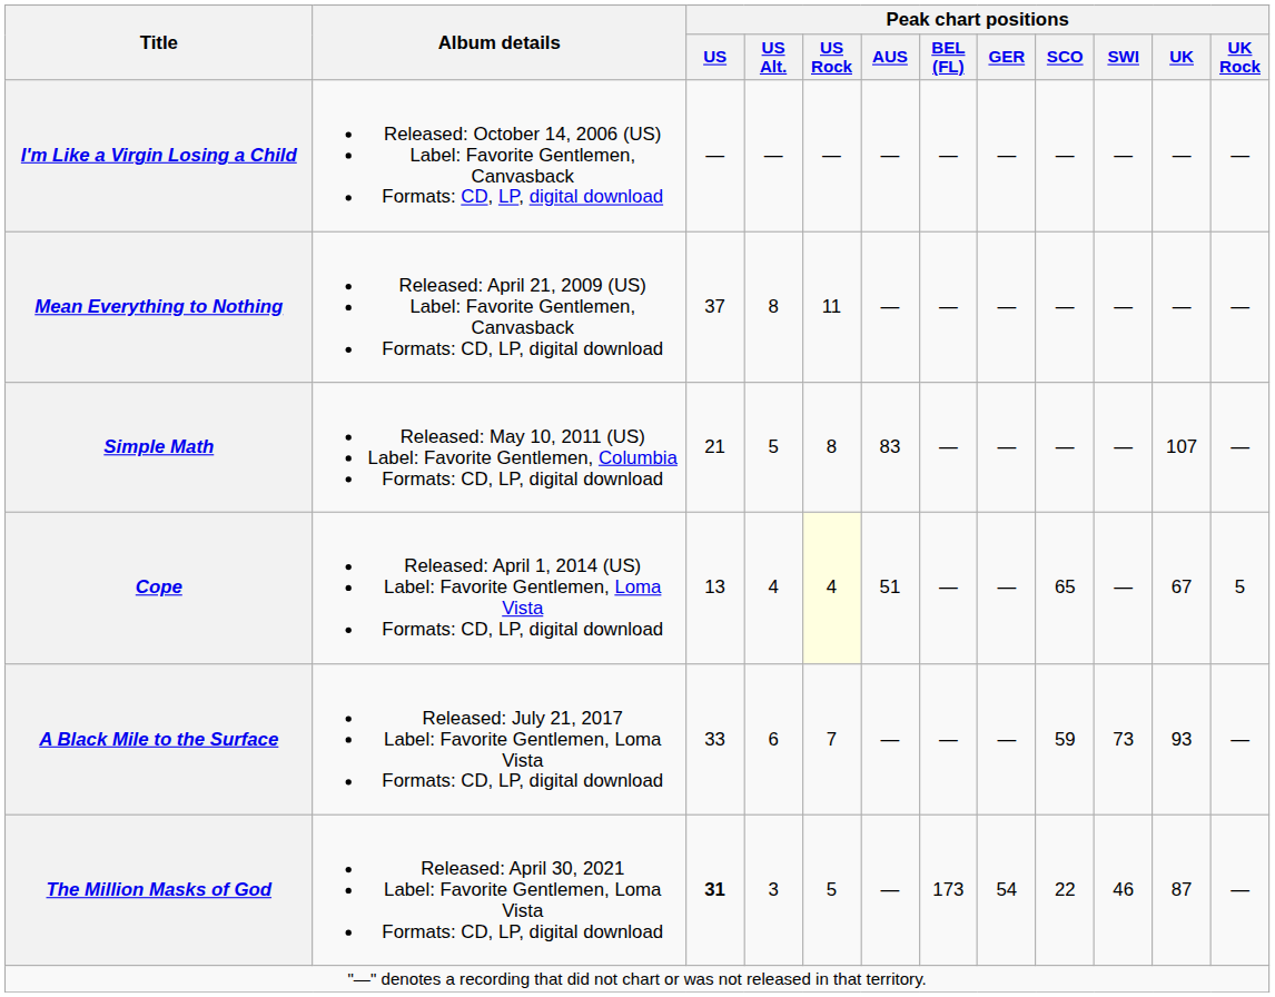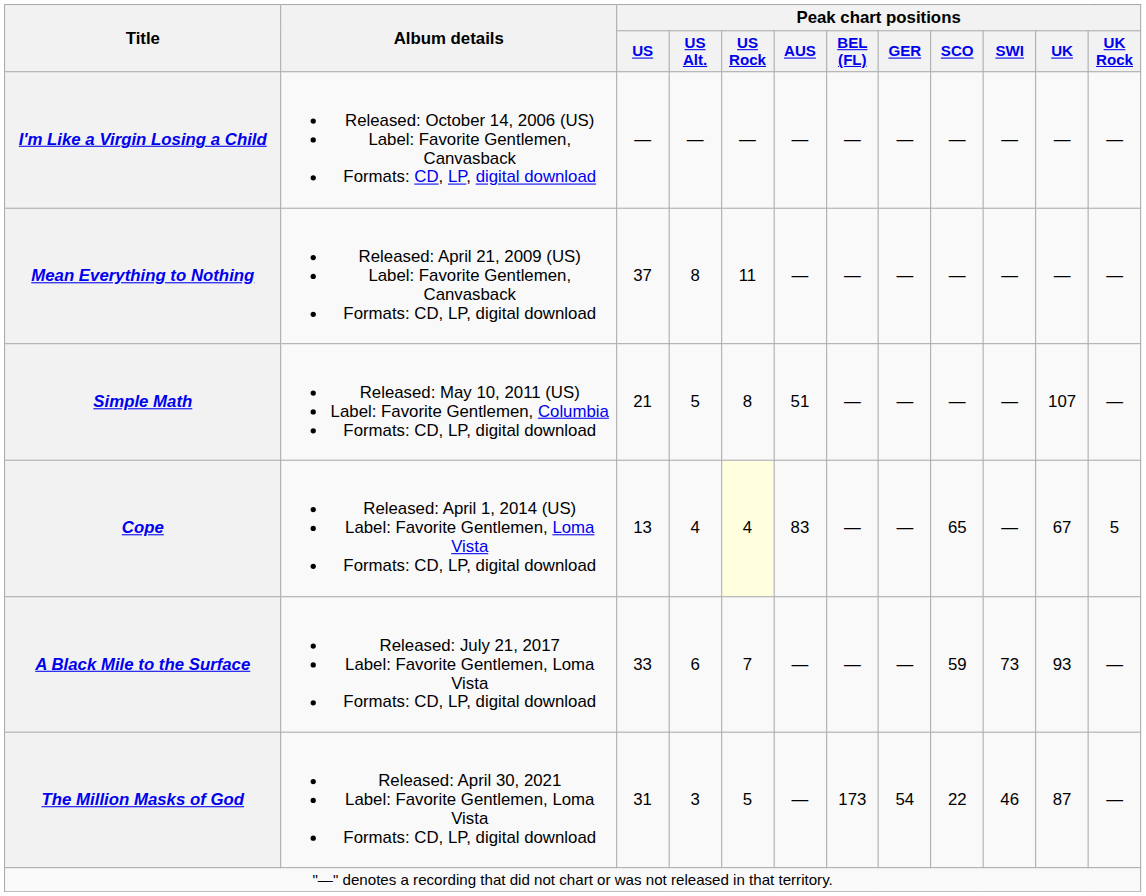Simple Math | Peak chart positions / AUS: 83 -> 51
Cope | Peak chart positions / AUS: 51 -> 83
The Million Masks of God | Peak chart positions / US: bold -> normal
